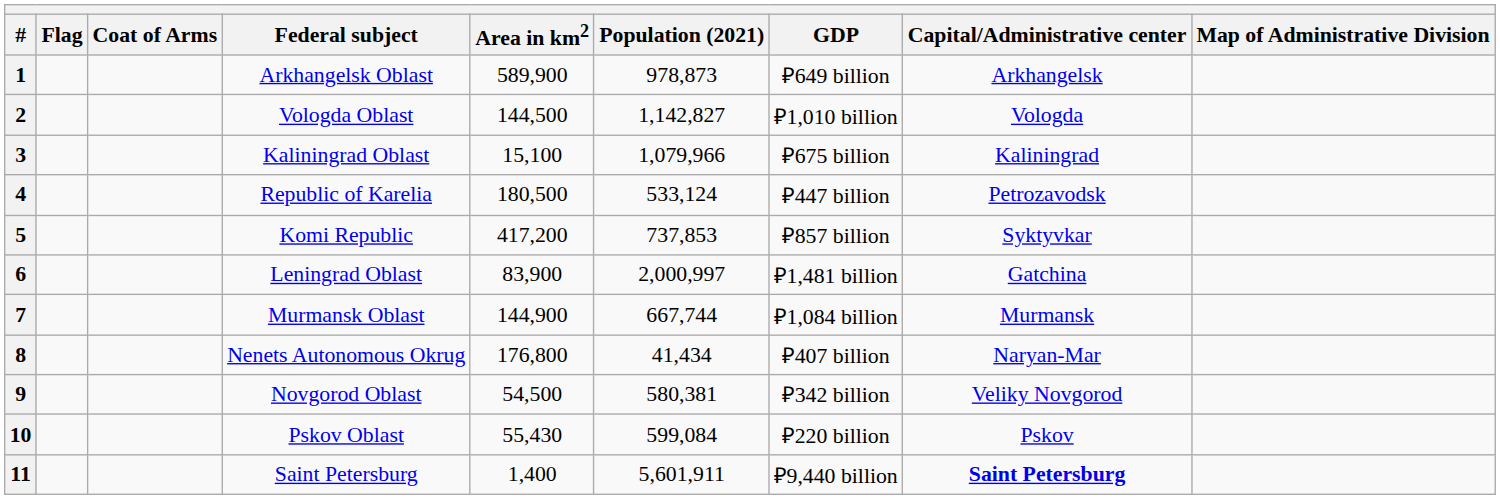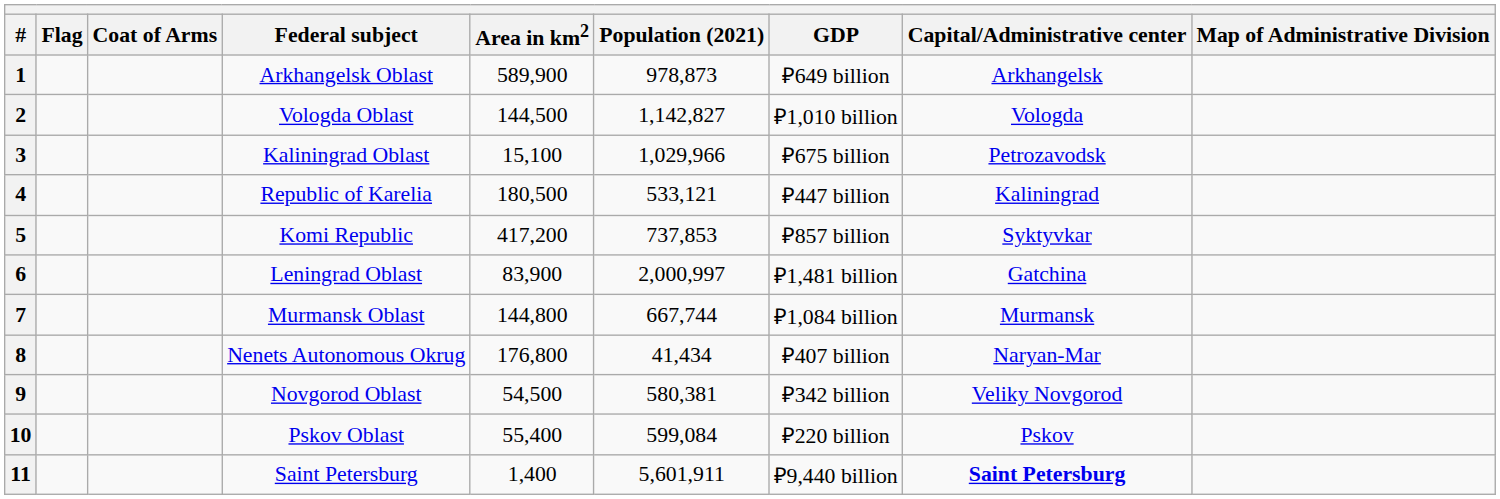3 | Population (2021): 1,079,966 -> 1,029,966
3 | Capital/Administrative center: Kaliningrad -> Petrozavodsk
4 | Population (2021): 533,124 -> 533,121
4 | Capital/Administrative center: Petrozavodsk -> Kaliningrad
7 | Area in km2: 144,900 -> 144,800
10 | Area in km2: 55,430 -> 55,400
